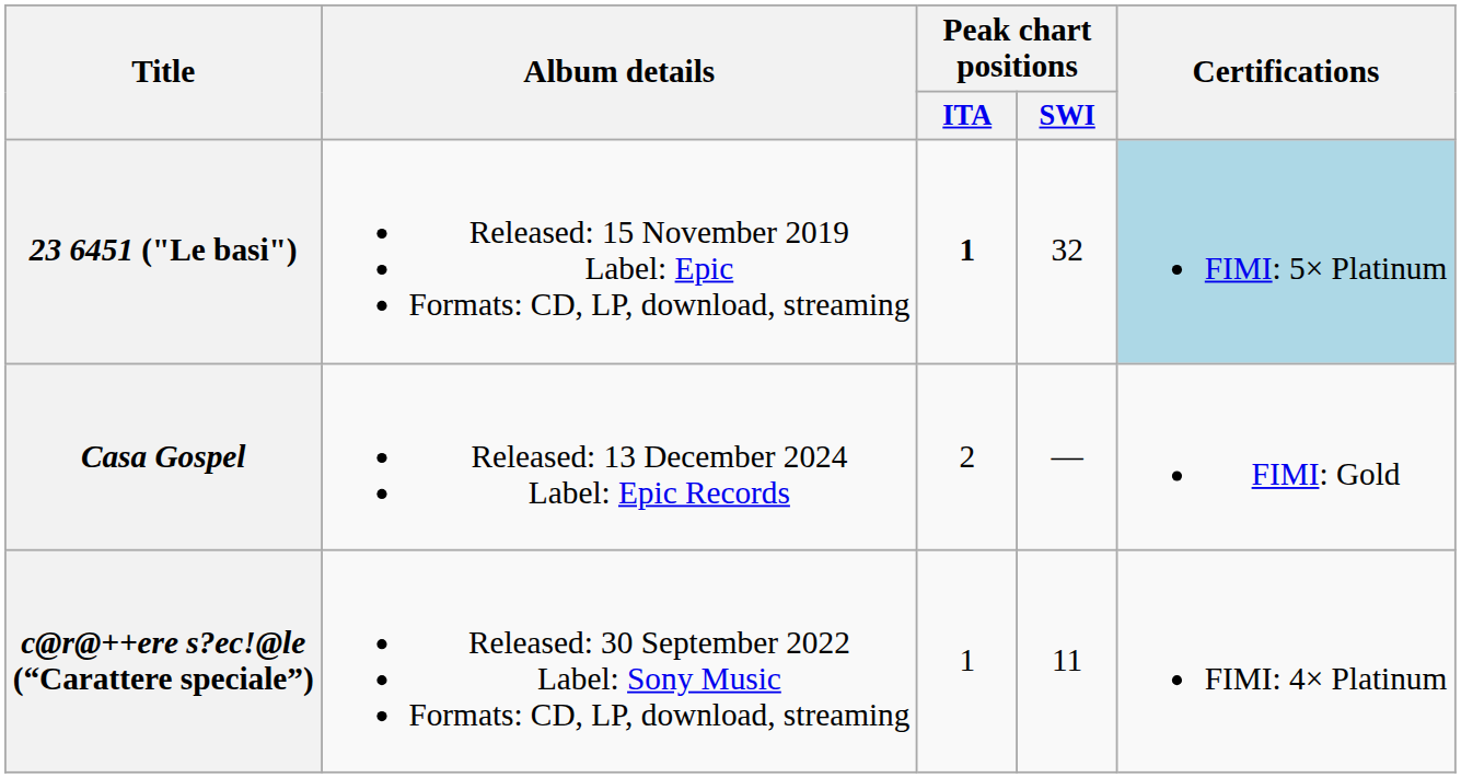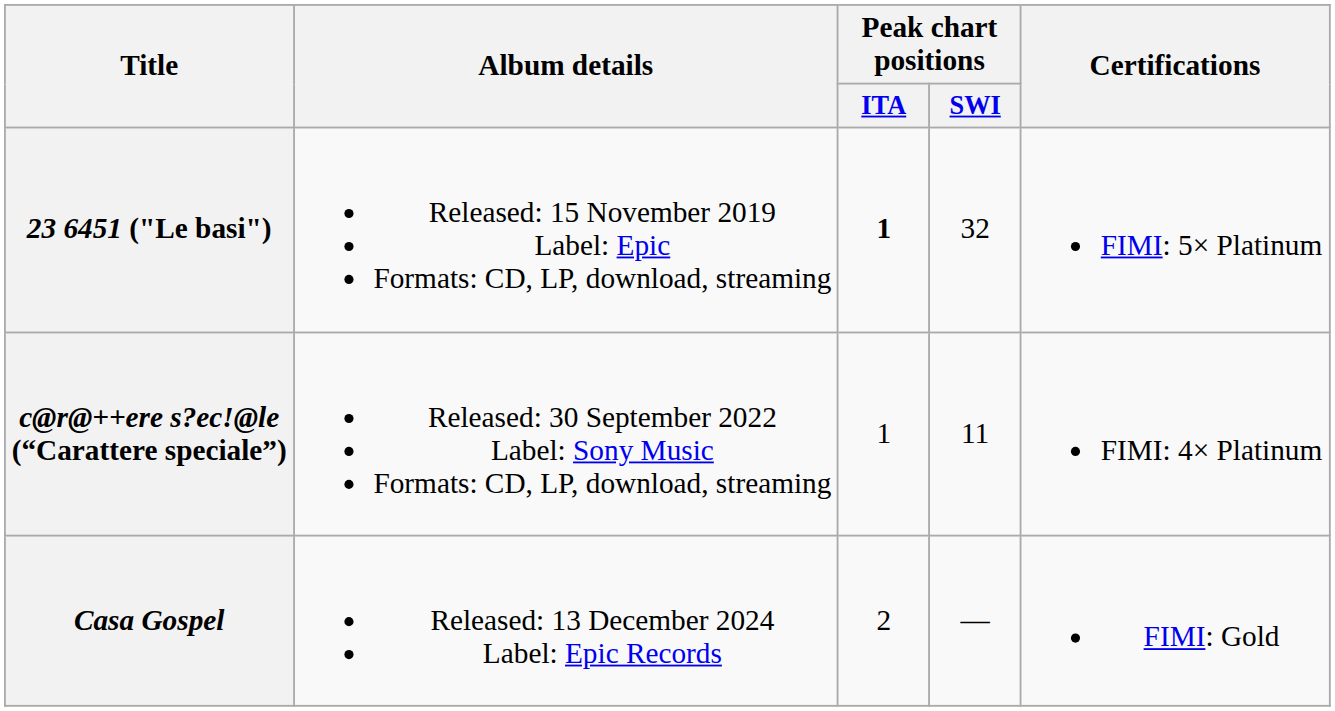23 6451 ("Le basi") | Certifications: lightblue background -> no background
rows swapped: c@r@++ere s?ec!@le (“Carattere speciale”) <-> Casa Gospel
